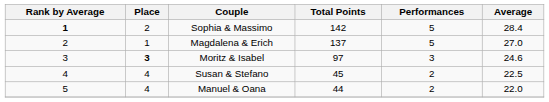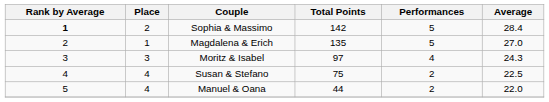Magdalena & Erich | Total Points: 137 -> 135
Moritz & Isabel | Place: bold -> normal
Moritz & Isabel | Performances: 3 -> 4
Moritz & Isabel | Average: 24.6 -> 24.3
Susan & Stefano | Total Points: 45 -> 75
